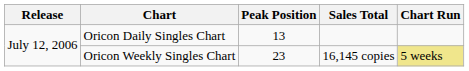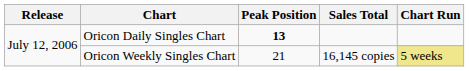Oricon Daily Singles Chart | Peak Position: normal -> bold
Oricon Weekly Singles Chart | Peak Position: 23 -> 21
